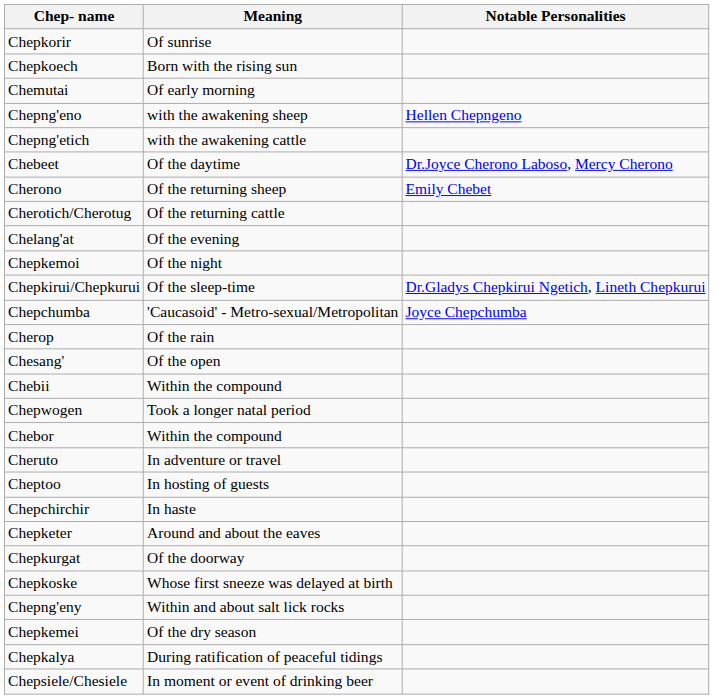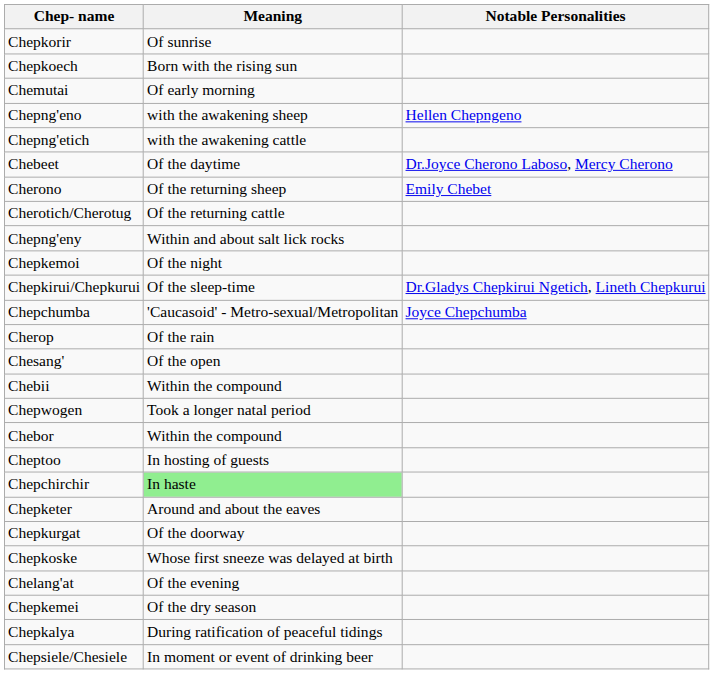rows swapped: Chelang'at <-> Chepng'eny
- row: Cheruto | In adventure or travel
Chepchirchir | Meaning: no background -> lightgreen background
